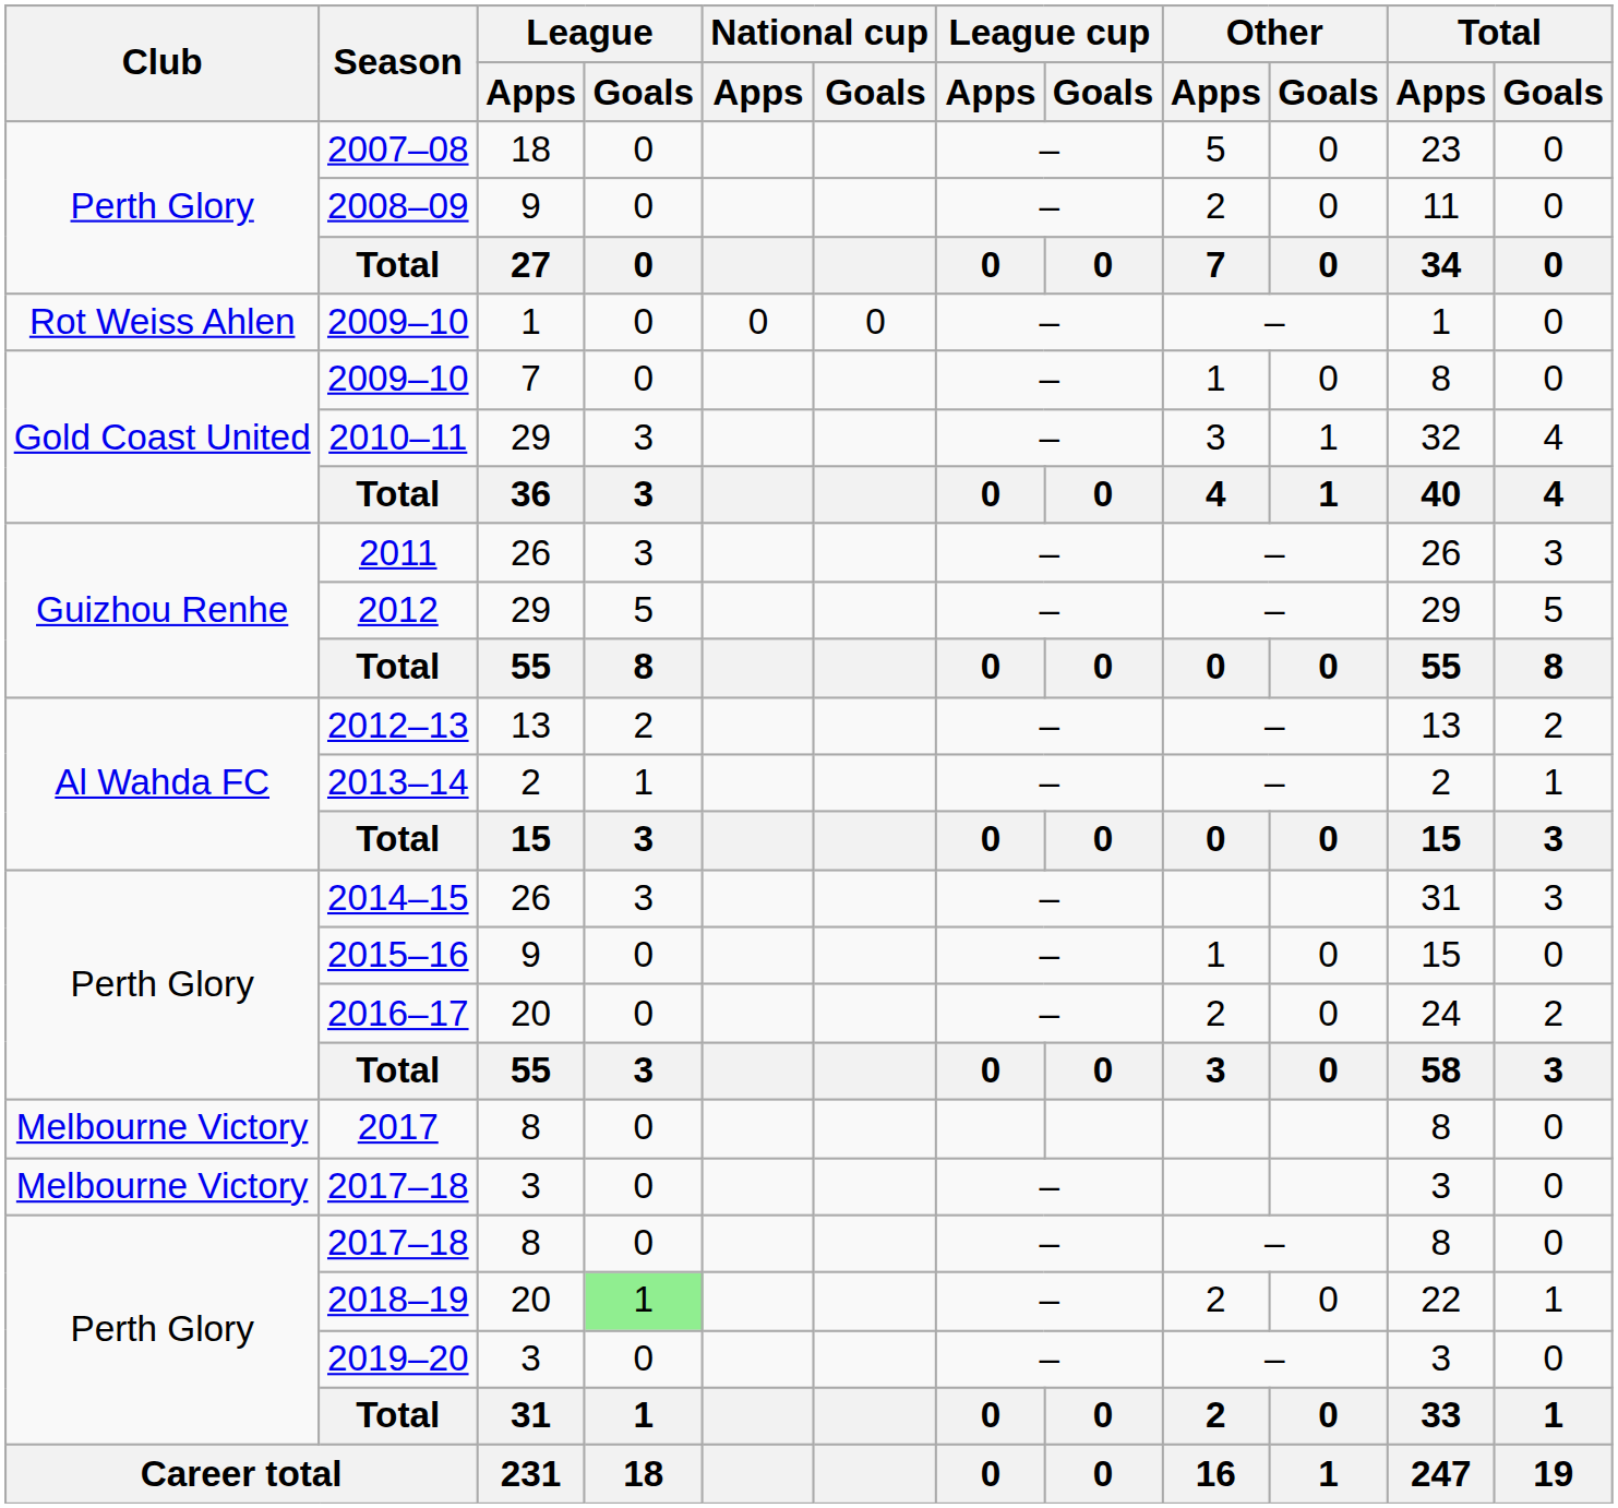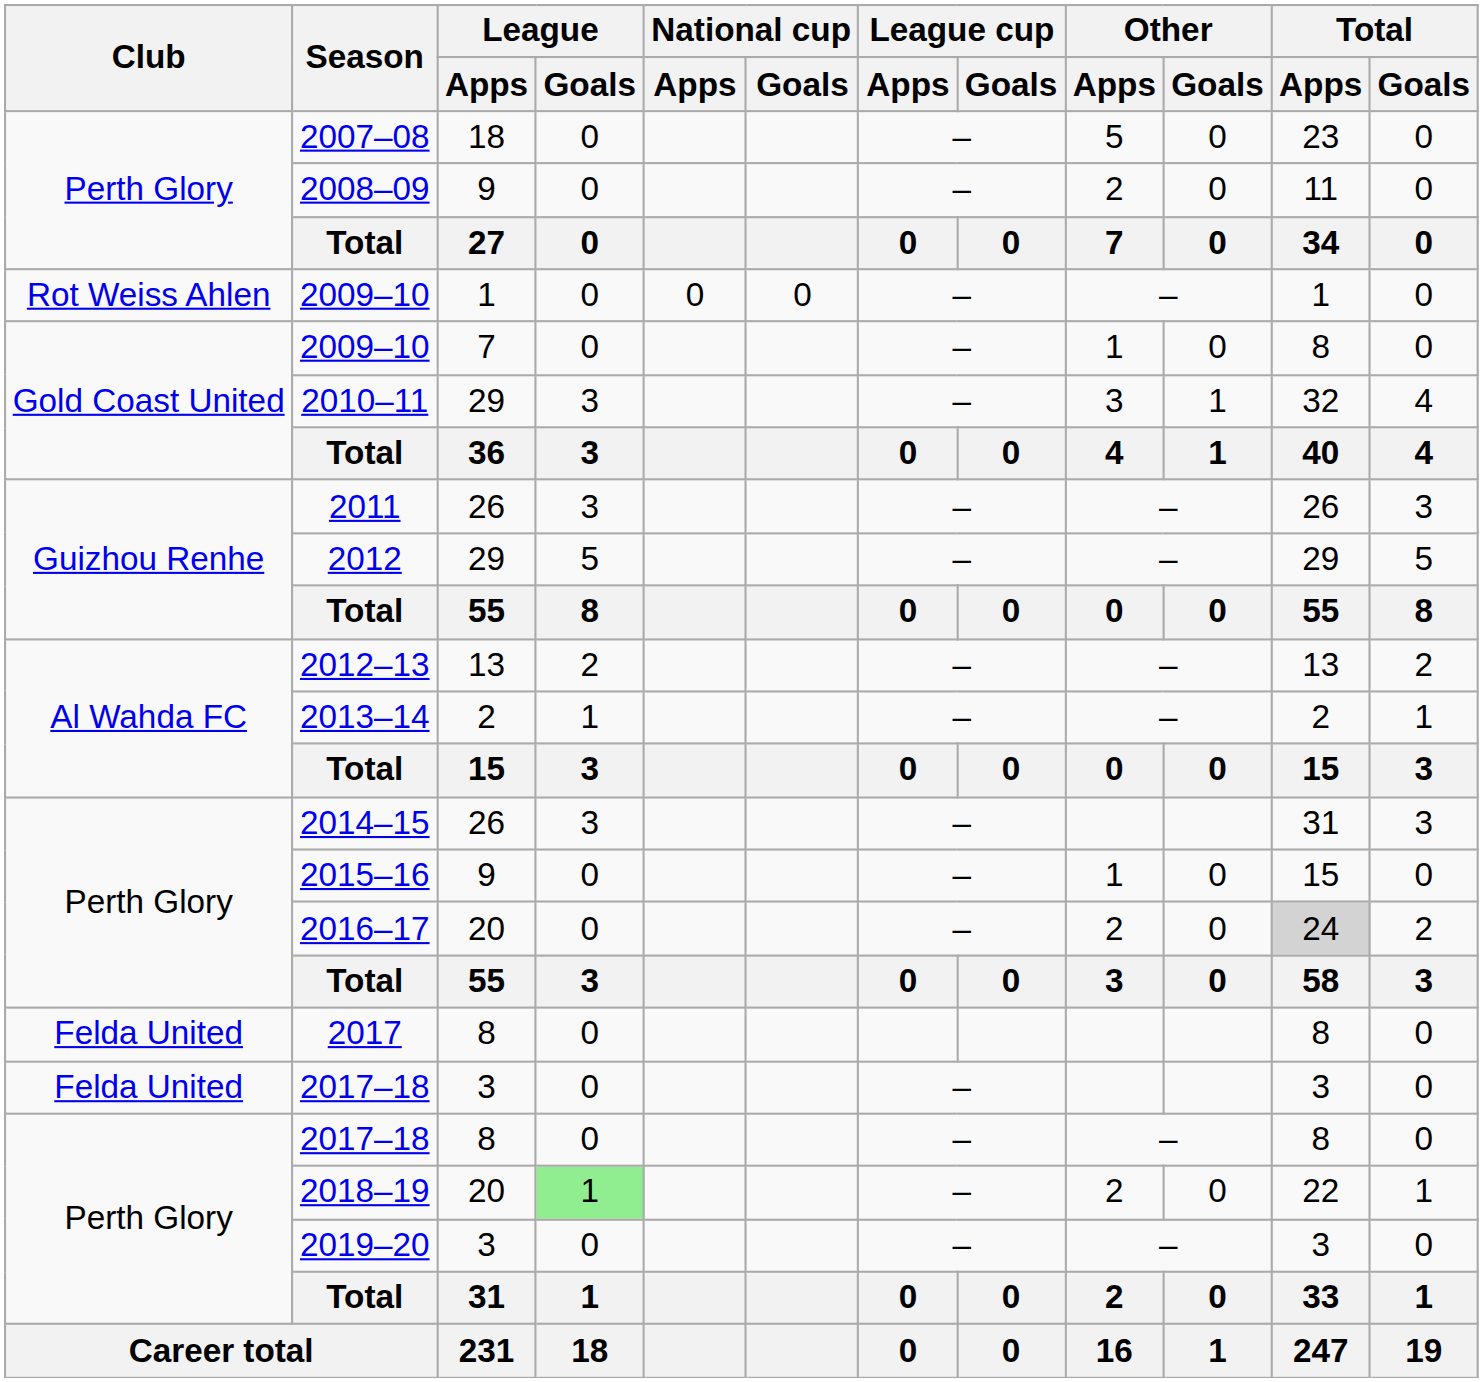2016–17 | Total / Apps: no background -> lightgrey background
2017 | Club: Melbourne Victory -> Felda United
2017–18 / 3 | Club: Melbourne Victory -> Felda United
